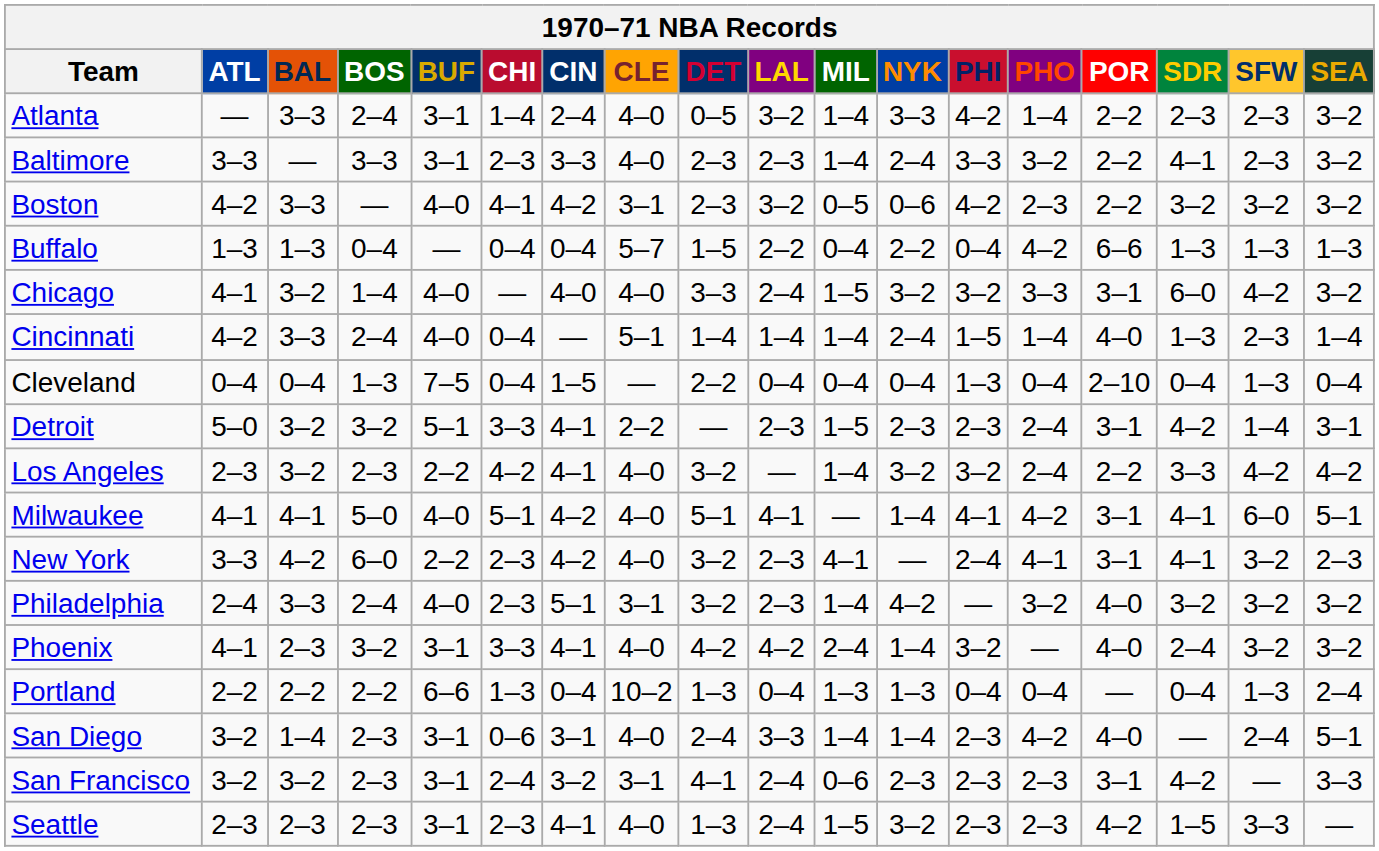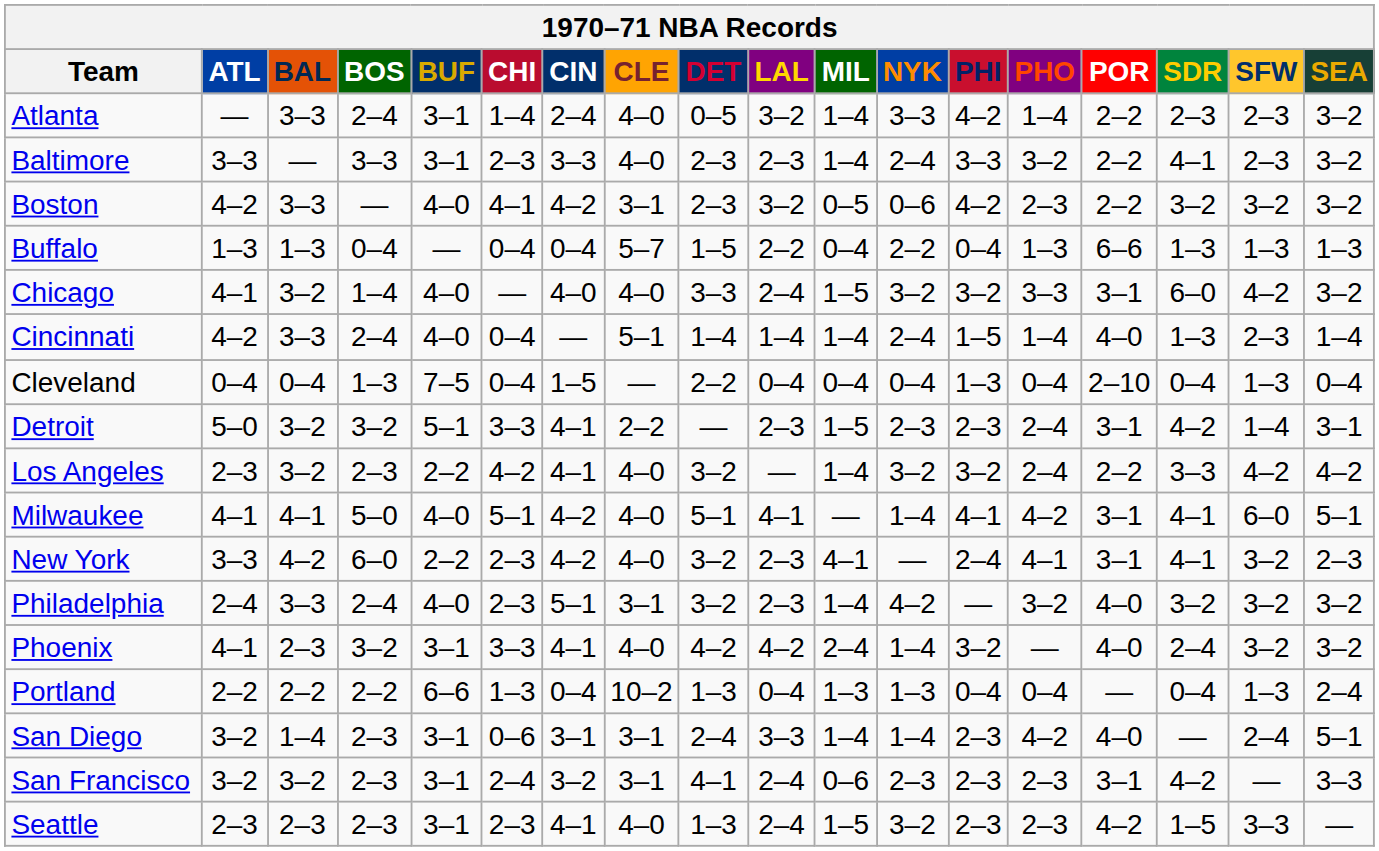Buffalo | PHO: 4–2 -> 1–3
San Diego | CLE: 4–0 -> 3–1
